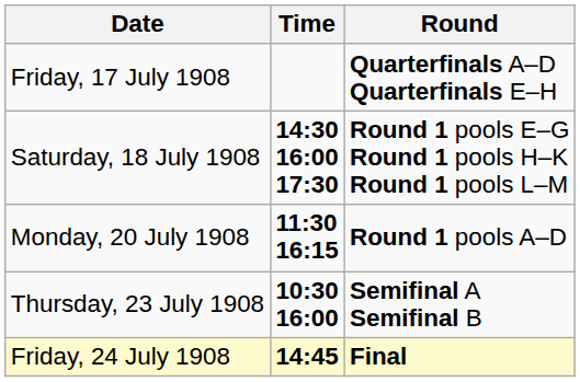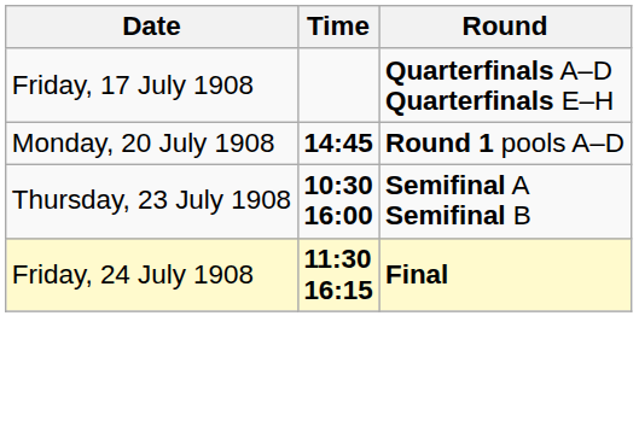- row: Saturday, 18 July 1908 | 14:30 16:00 17:30 | Round 1 pools E–G Round 1 pools H–K Round 1 pools L–M
Monday, 20 July 1908 | Time: 11:30 16:15 -> 14:45
Friday, 24 July 1908 | Time: 14:45 -> 11:30 16:15
